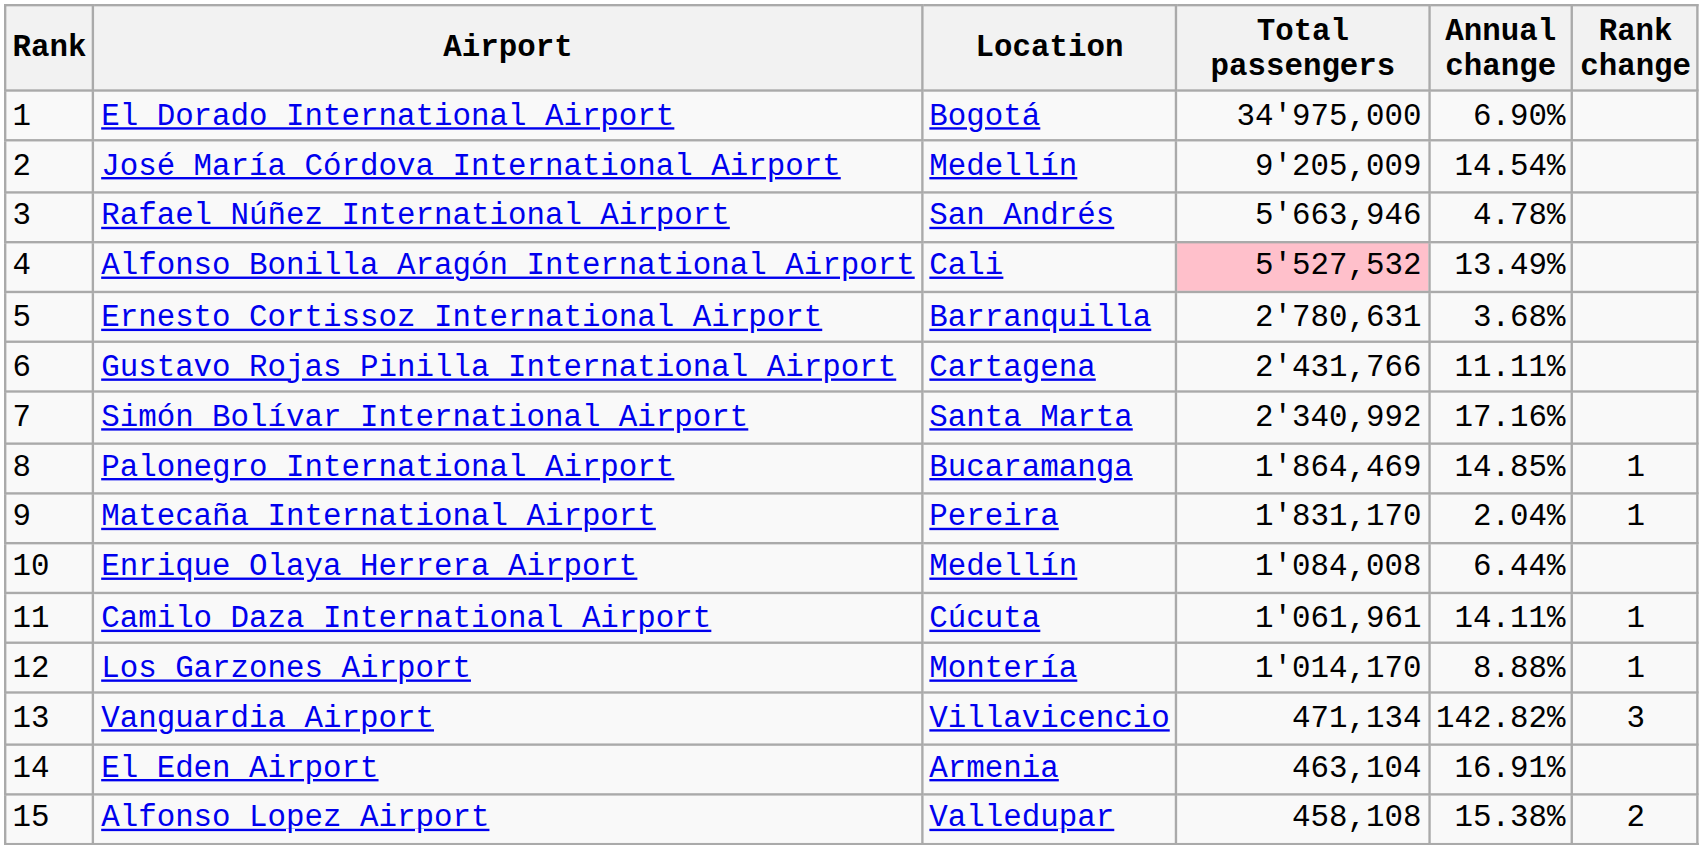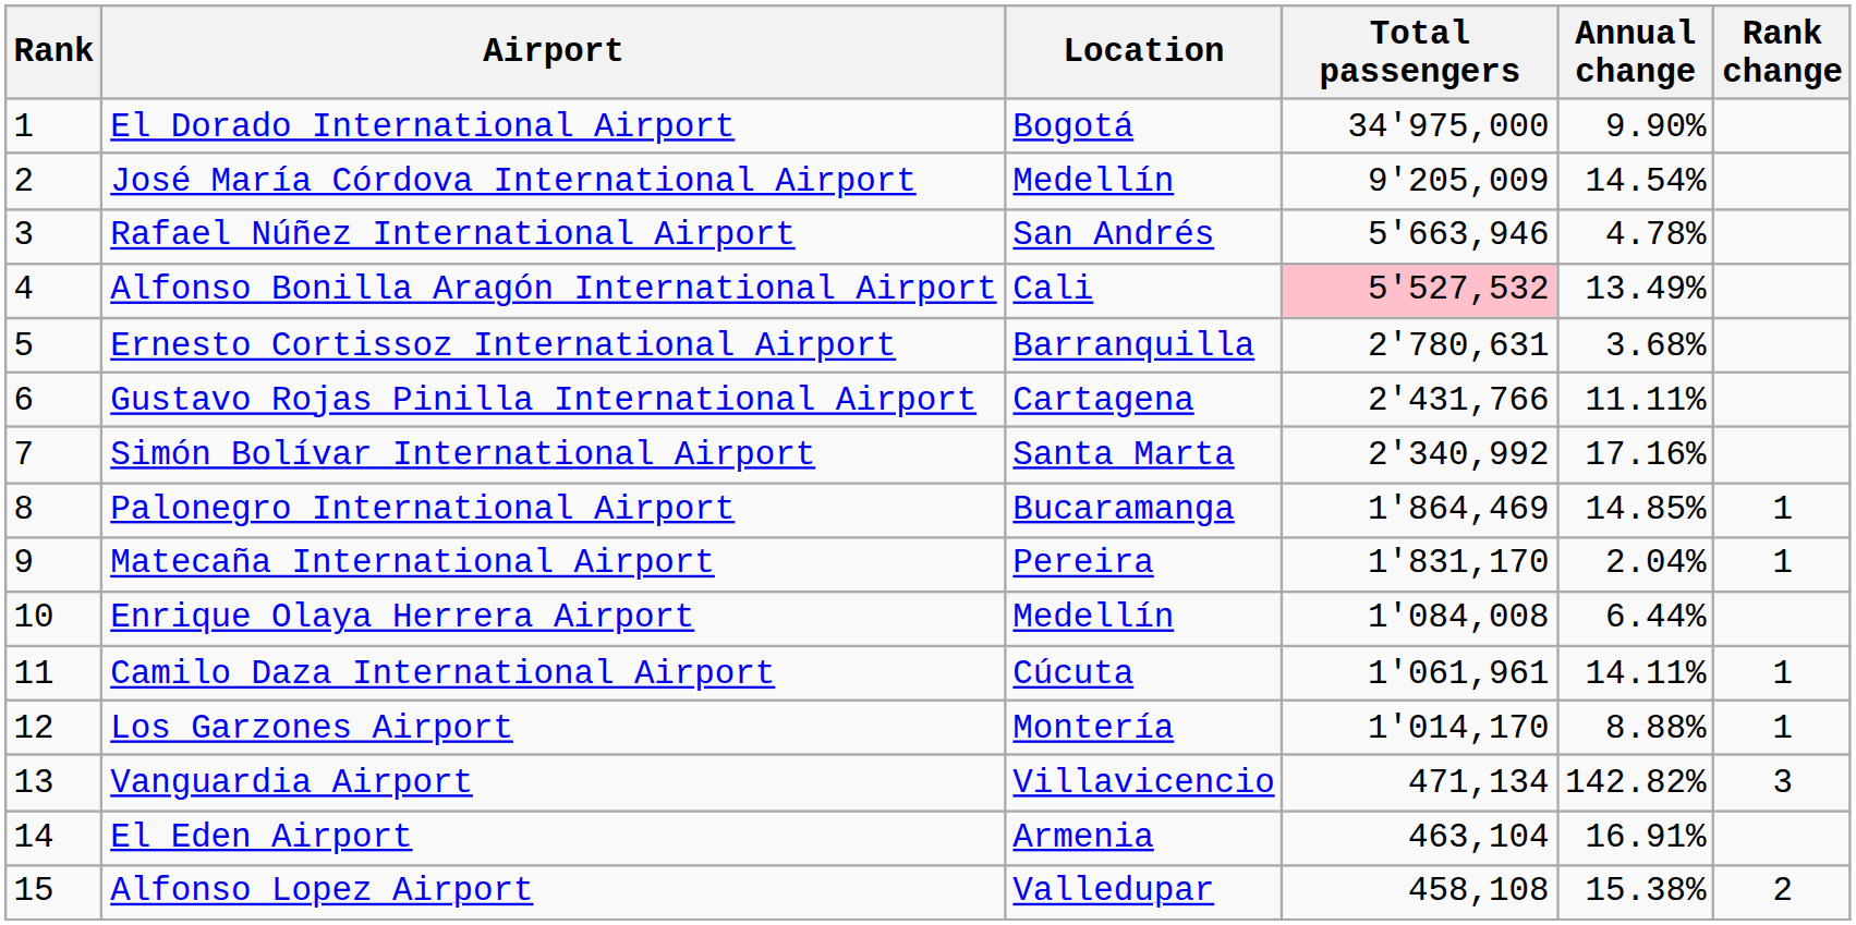El Dorado International Airport | Annual change: 6.90% -> 9.90%
